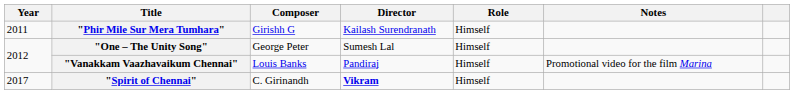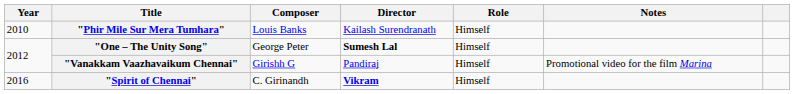"Phir Mile Sur Mera Tumhara" | Year: 2011 -> 2010
"Phir Mile Sur Mera Tumhara" | Composer: Girishh G -> Louis Banks
"One – The Unity Song" | Director: normal -> bold
"Vanakkam Vaazhavaikum Chennai" | Composer: Louis Banks -> Girishh G
"Spirit of Chennai" | Year: 2017 -> 2016
